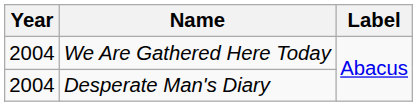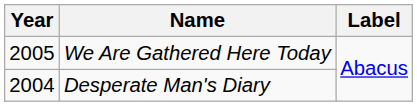We Are Gathered Here Today | Year: 2004 -> 2005
